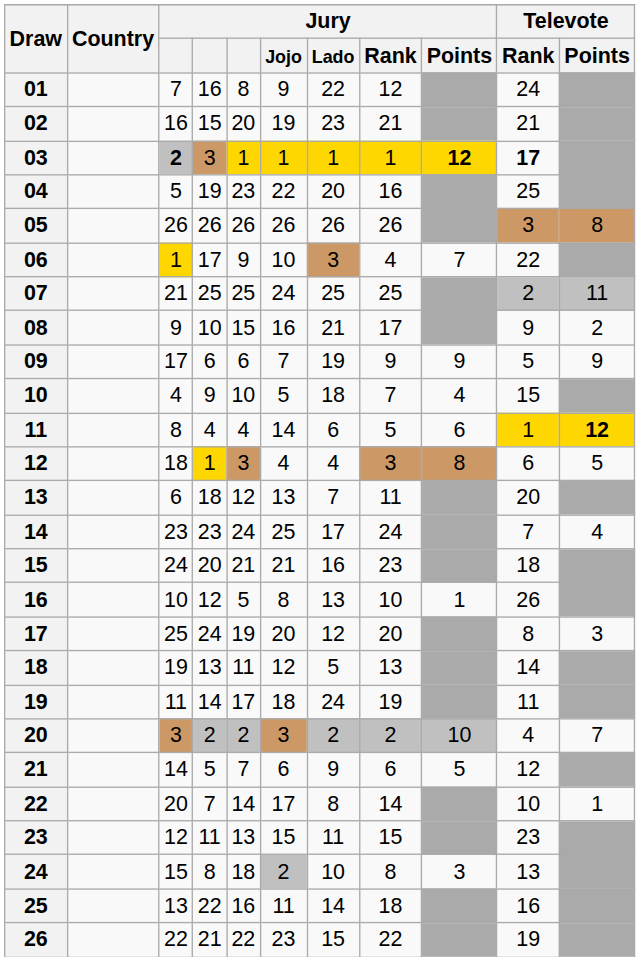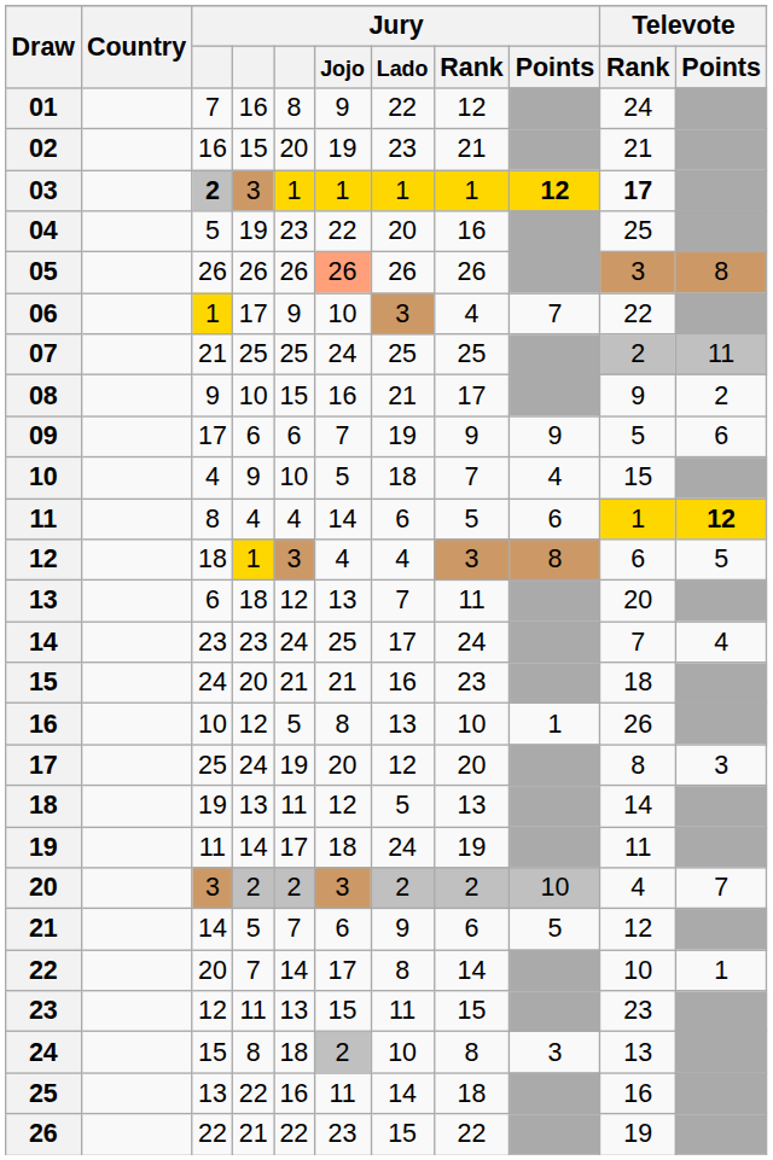05 | Jury / Jojo: no background -> lightsalmon background
09 | Televote / Points: 9 -> 6
